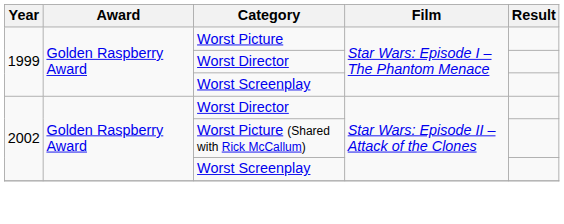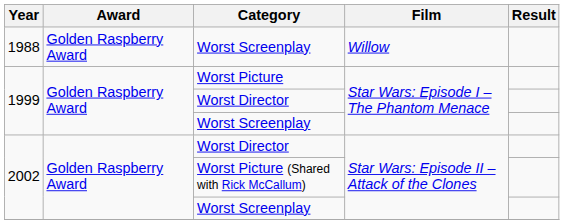+ row: 1988 | Golden Raspberry Award | Worst Screenplay | Willow
